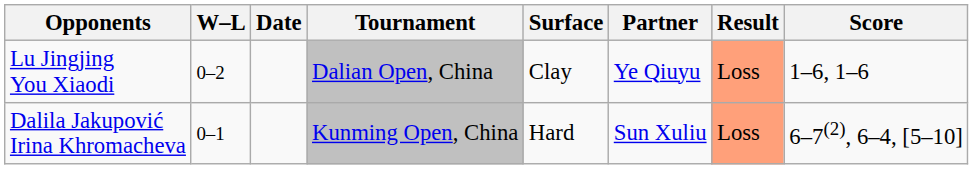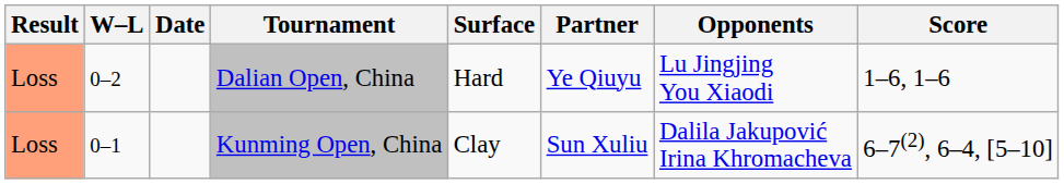columns swapped: Result <-> Opponents
Dalian Open, China | Surface: Clay -> Hard
Kunming Open, China | Surface: Hard -> Clay
